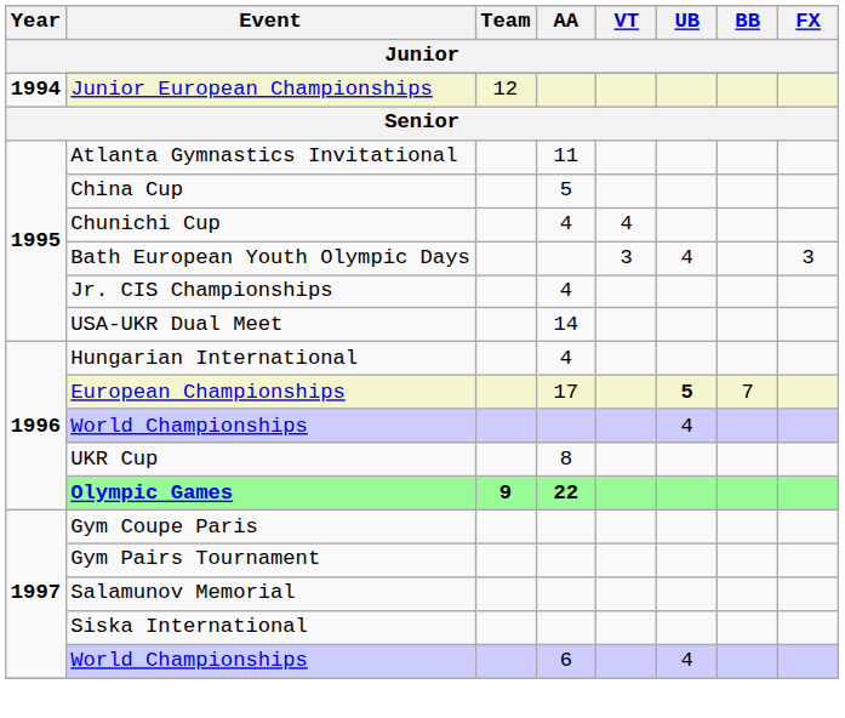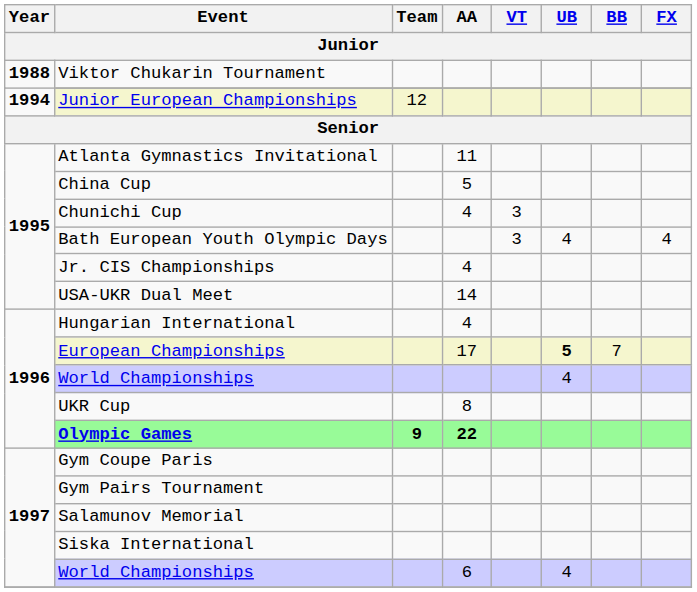+ row: 1988 | Viktor Chukarin Tournament
Chunichi Cup | VT: 4 -> 3
Bath European Youth Olympic Days | FX: 3 -> 4
